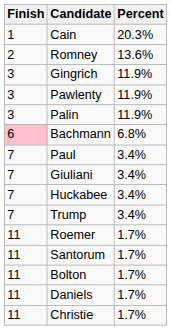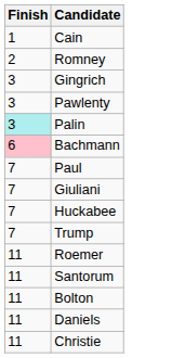- column: Percent | 20.3% | 13.6% | 11.9% | 11.9% | 11.9% | 6.8% | 3.4% | 3.4% | 3.4% | 3.4% | 1.7% | 1.7% | 1.7% | 1.7% | 1.7%
Palin | Finish: no background -> paleturquoise background
